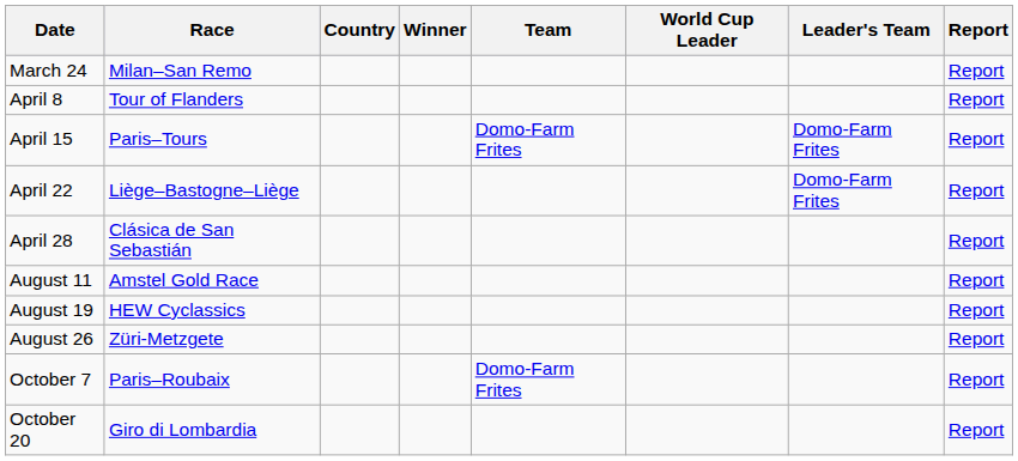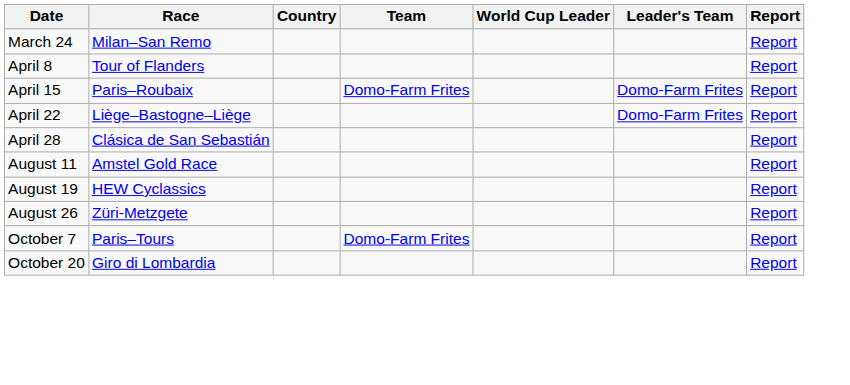- column: Winner
April 15 | Race: Paris–Tours -> Paris–Roubaix
October 7 | Race: Paris–Roubaix -> Paris–Tours
